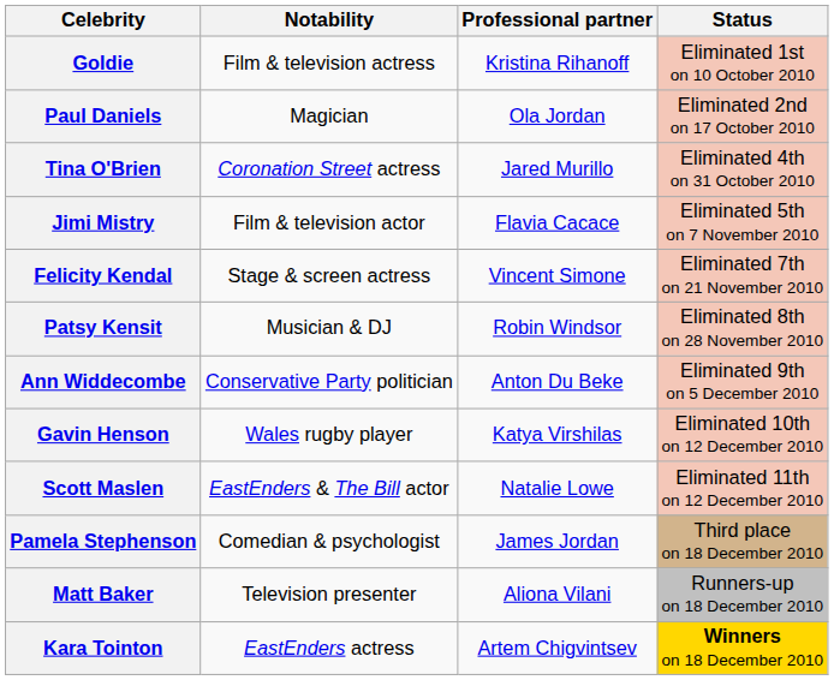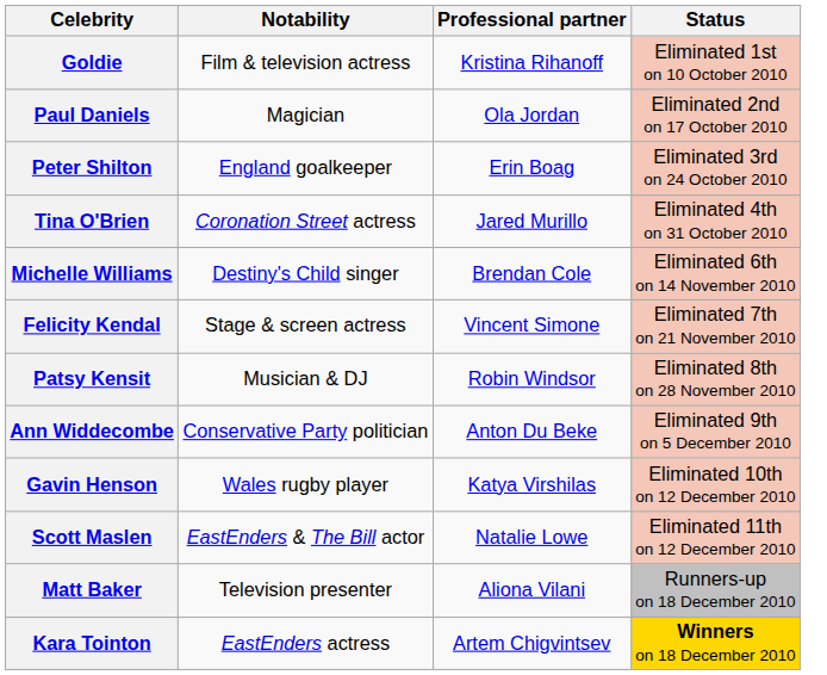+ row: Peter Shilton | England goalkeeper | Erin Boag | Eliminated 3rd on 24 October 2010
- row: Jimi Mistry | Film & television actor | Flavia Cacace | Eliminated 5th on 7 November 2010
+ row: Michelle Williams | Destiny's Child singer | Brendan Cole | Eliminated 6th on 14 November 2010
- row: Pamela Stephenson | Comedian & psychologist | James Jordan | Third place on 18 December 2010
